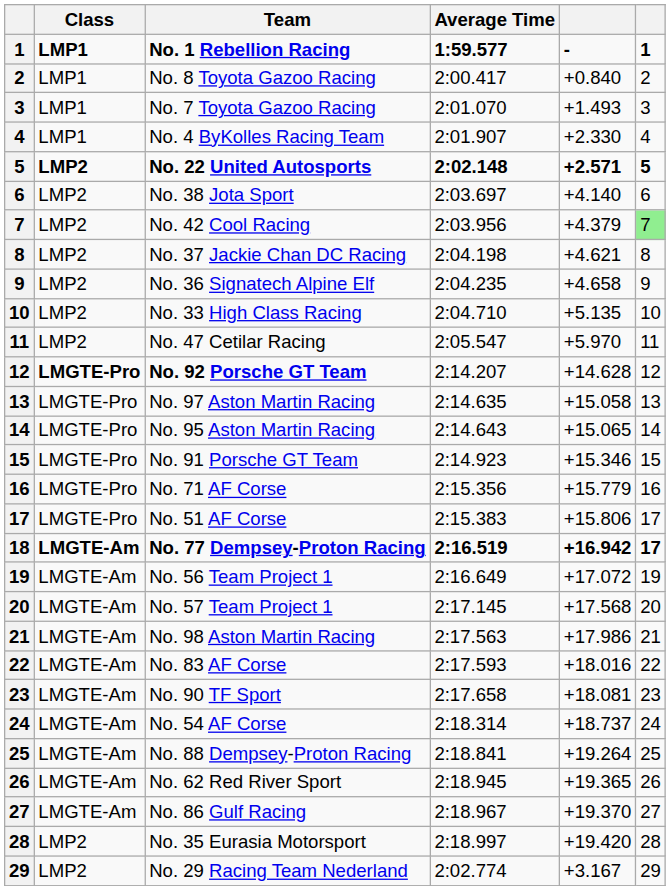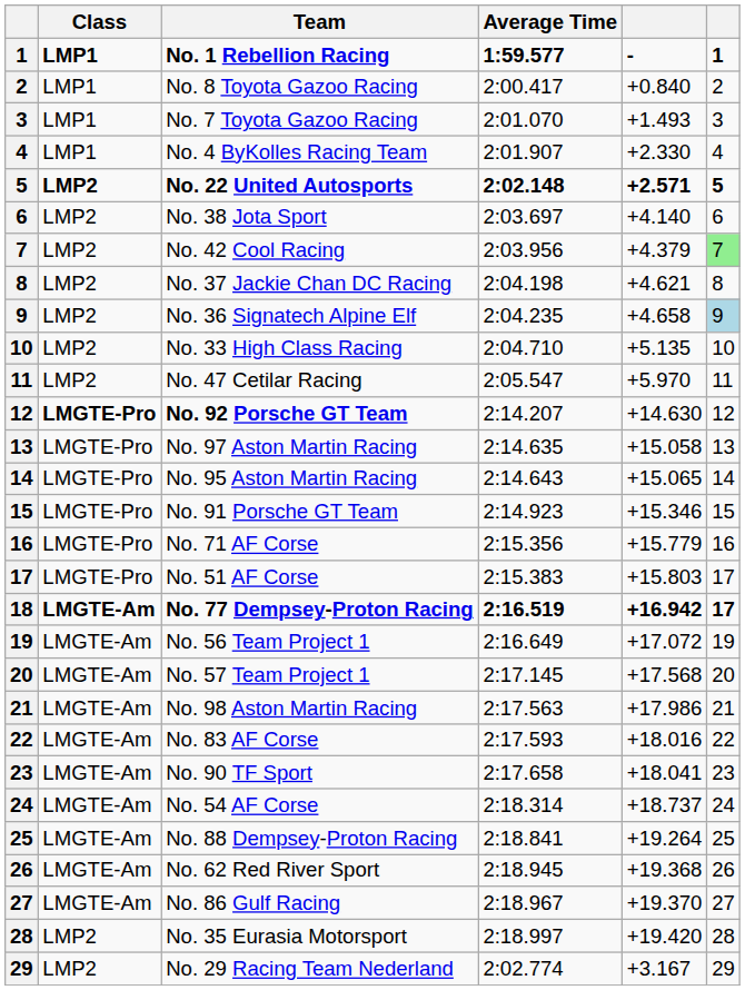No. 36 Signatech Alpine Elf | column 6: no background -> lightblue background
No. 92 Porsche GT Team | column 5: +14.628 -> +14.630
No. 51 AF Corse | column 5: +15.806 -> +15.803
No. 90 TF Sport | column 5: +18.081 -> +18.041
No. 62 Red River Sport | column 5: +19.365 -> +19.368
